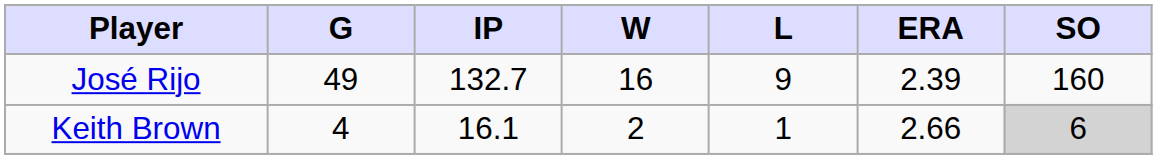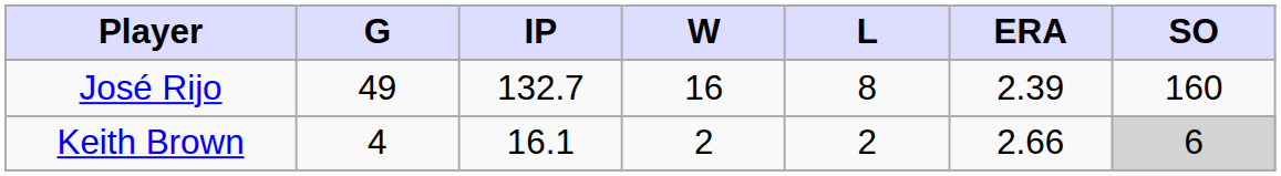José Rijo | L: 9 -> 8
Keith Brown | L: 1 -> 2
